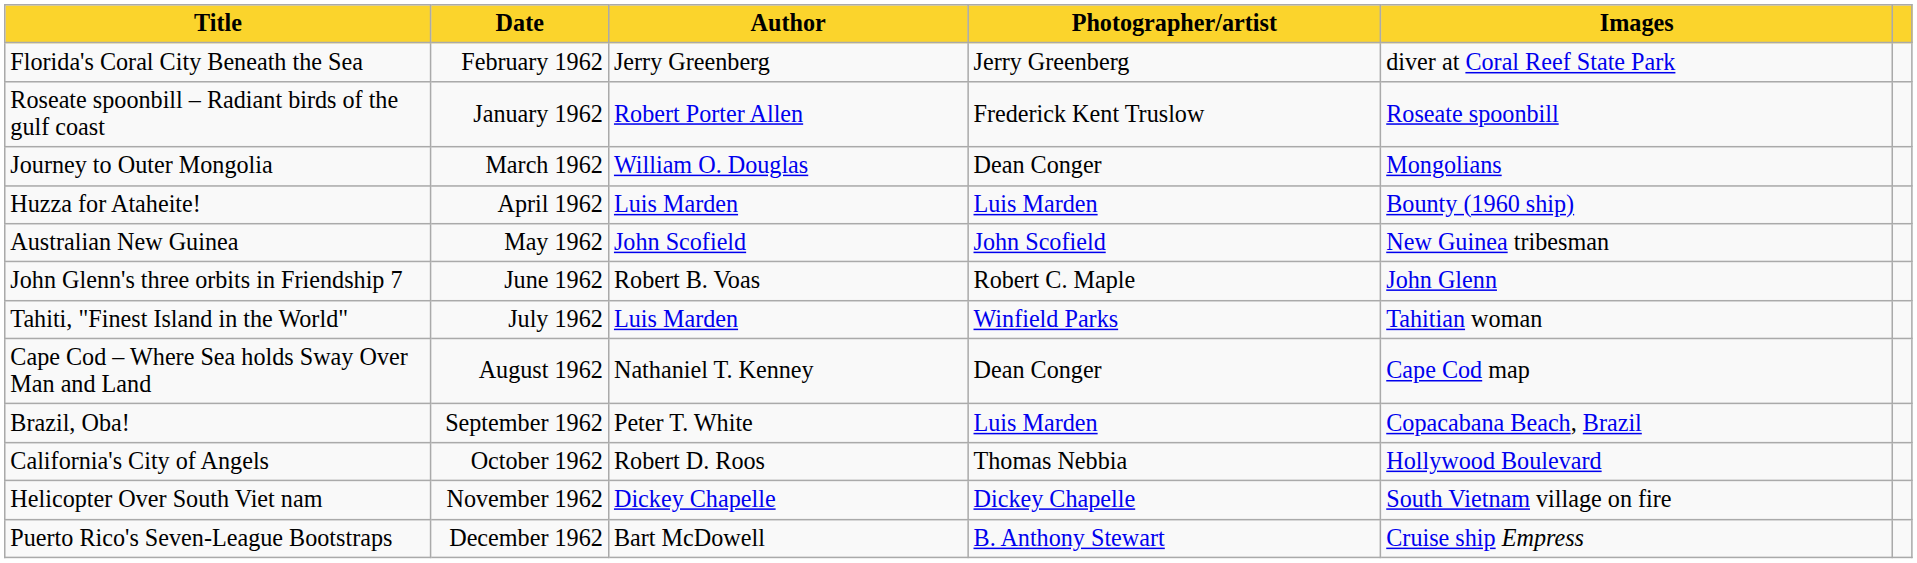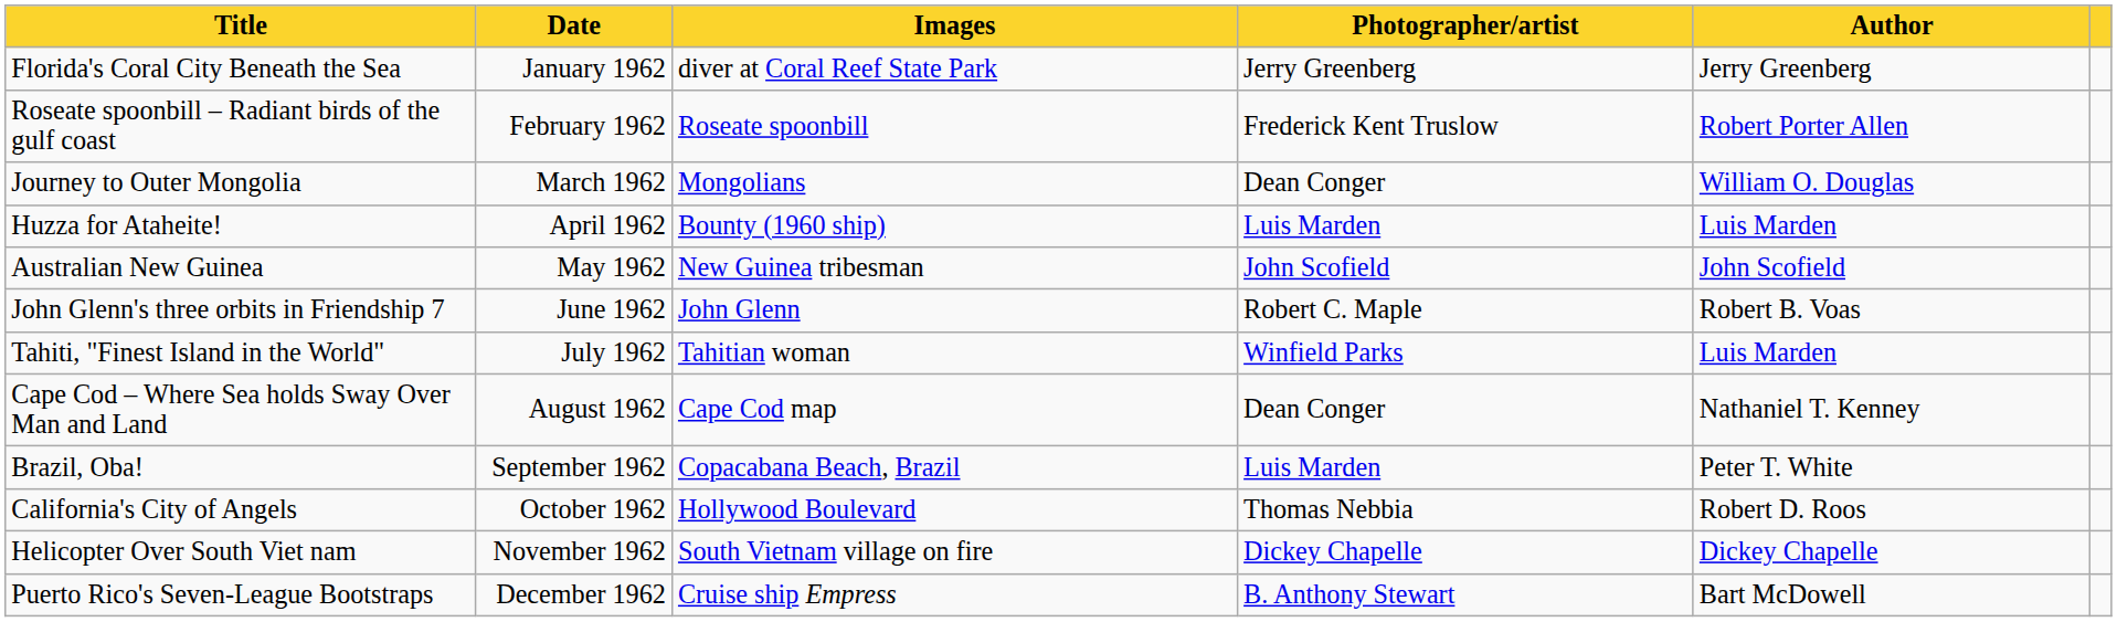columns swapped: Author <-> Images
Florida's Coral City Beneath the Sea | Date: February 1962 -> January 1962
Roseate spoonbill – Radiant birds of the gulf coast | Date: January 1962 -> February 1962
